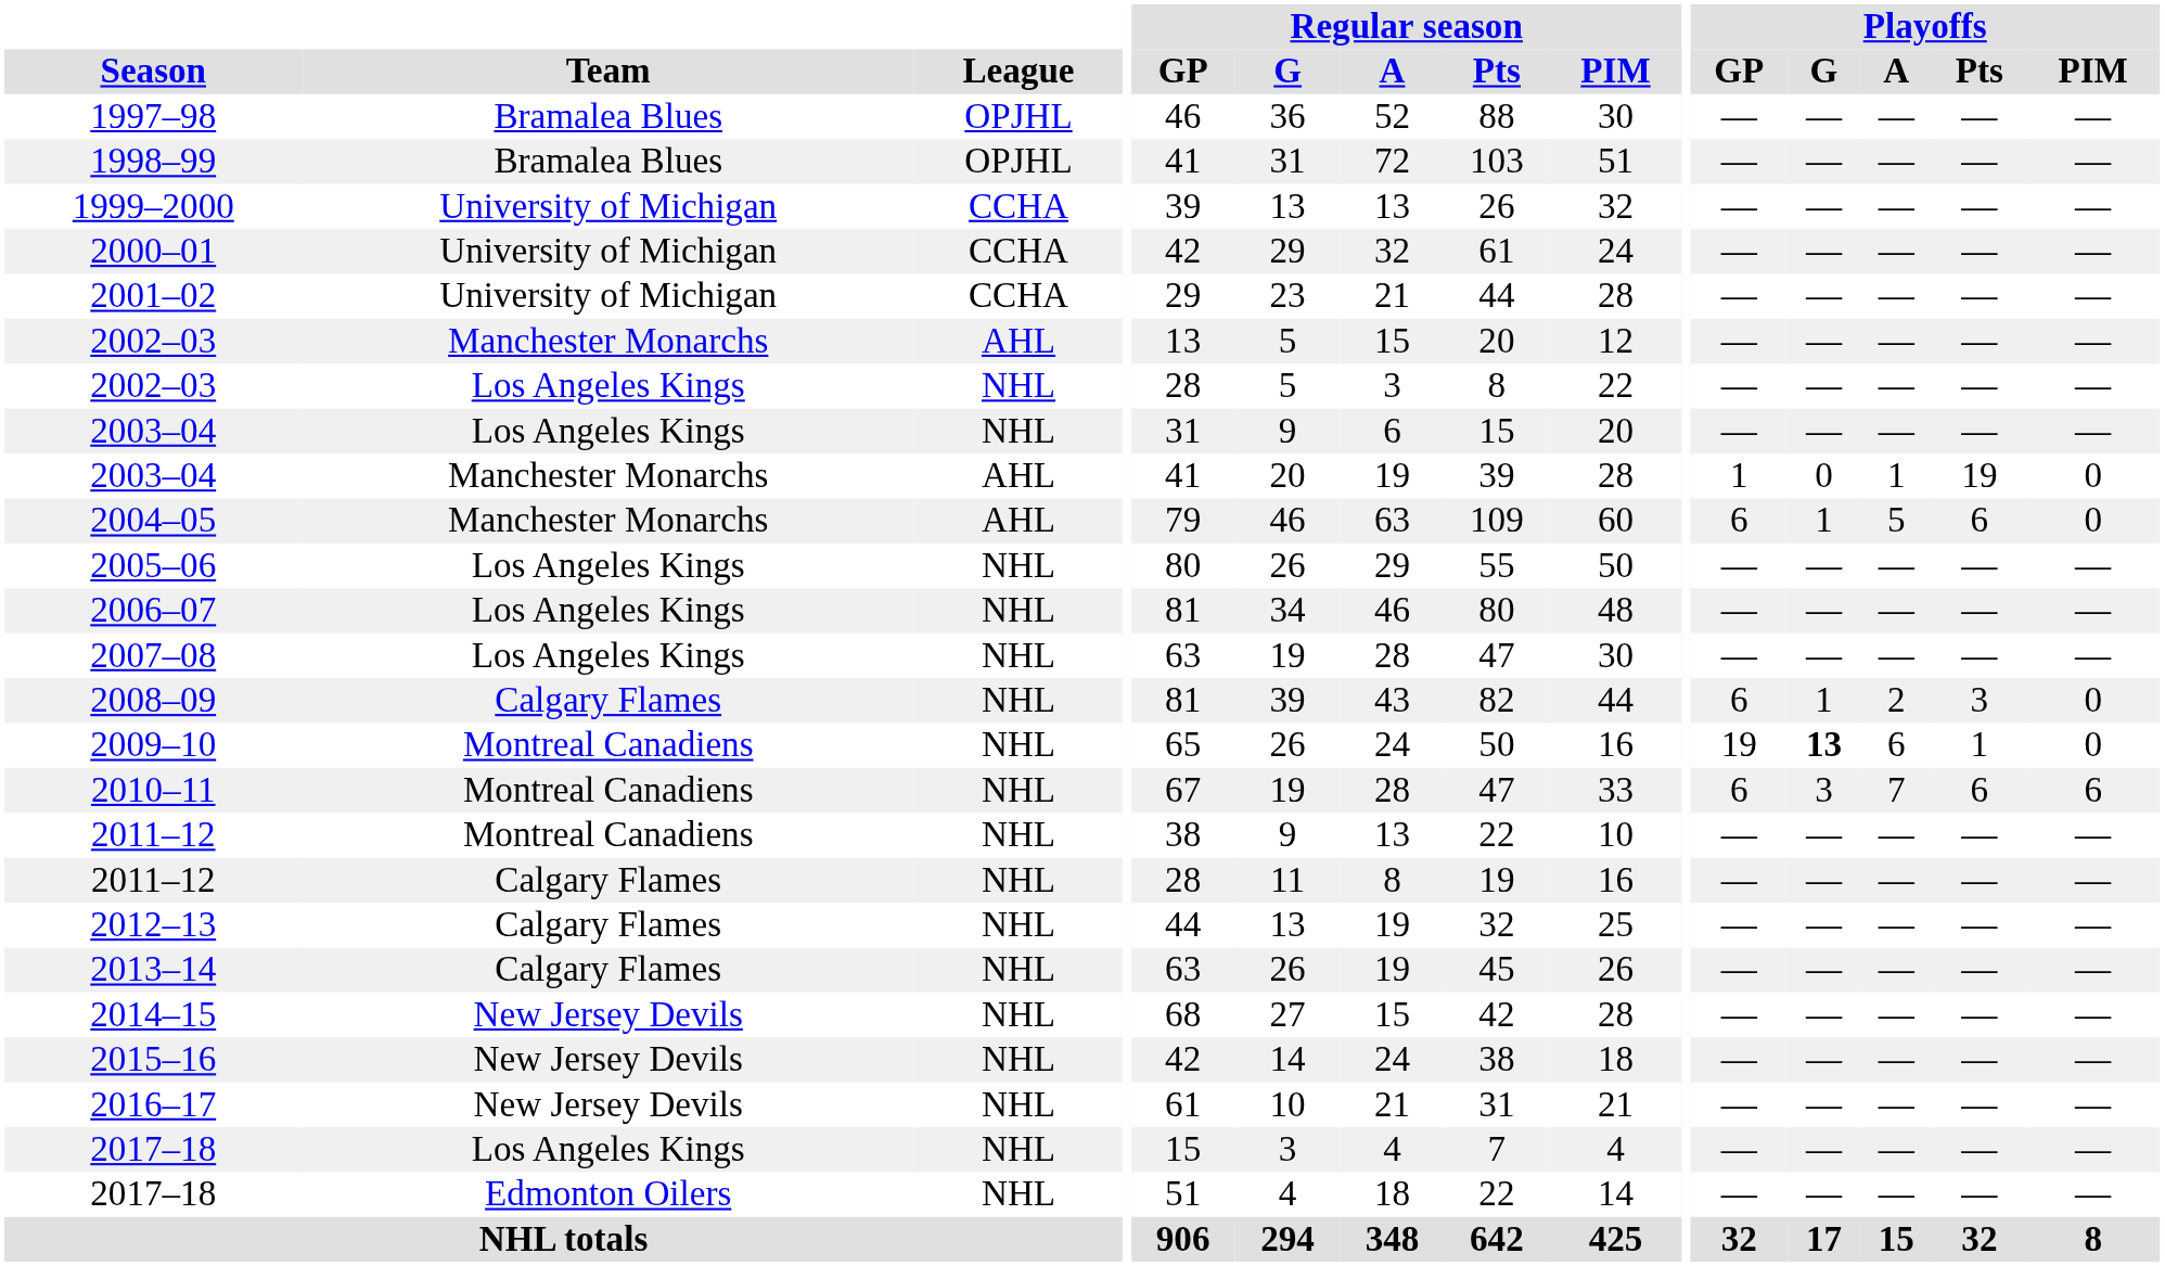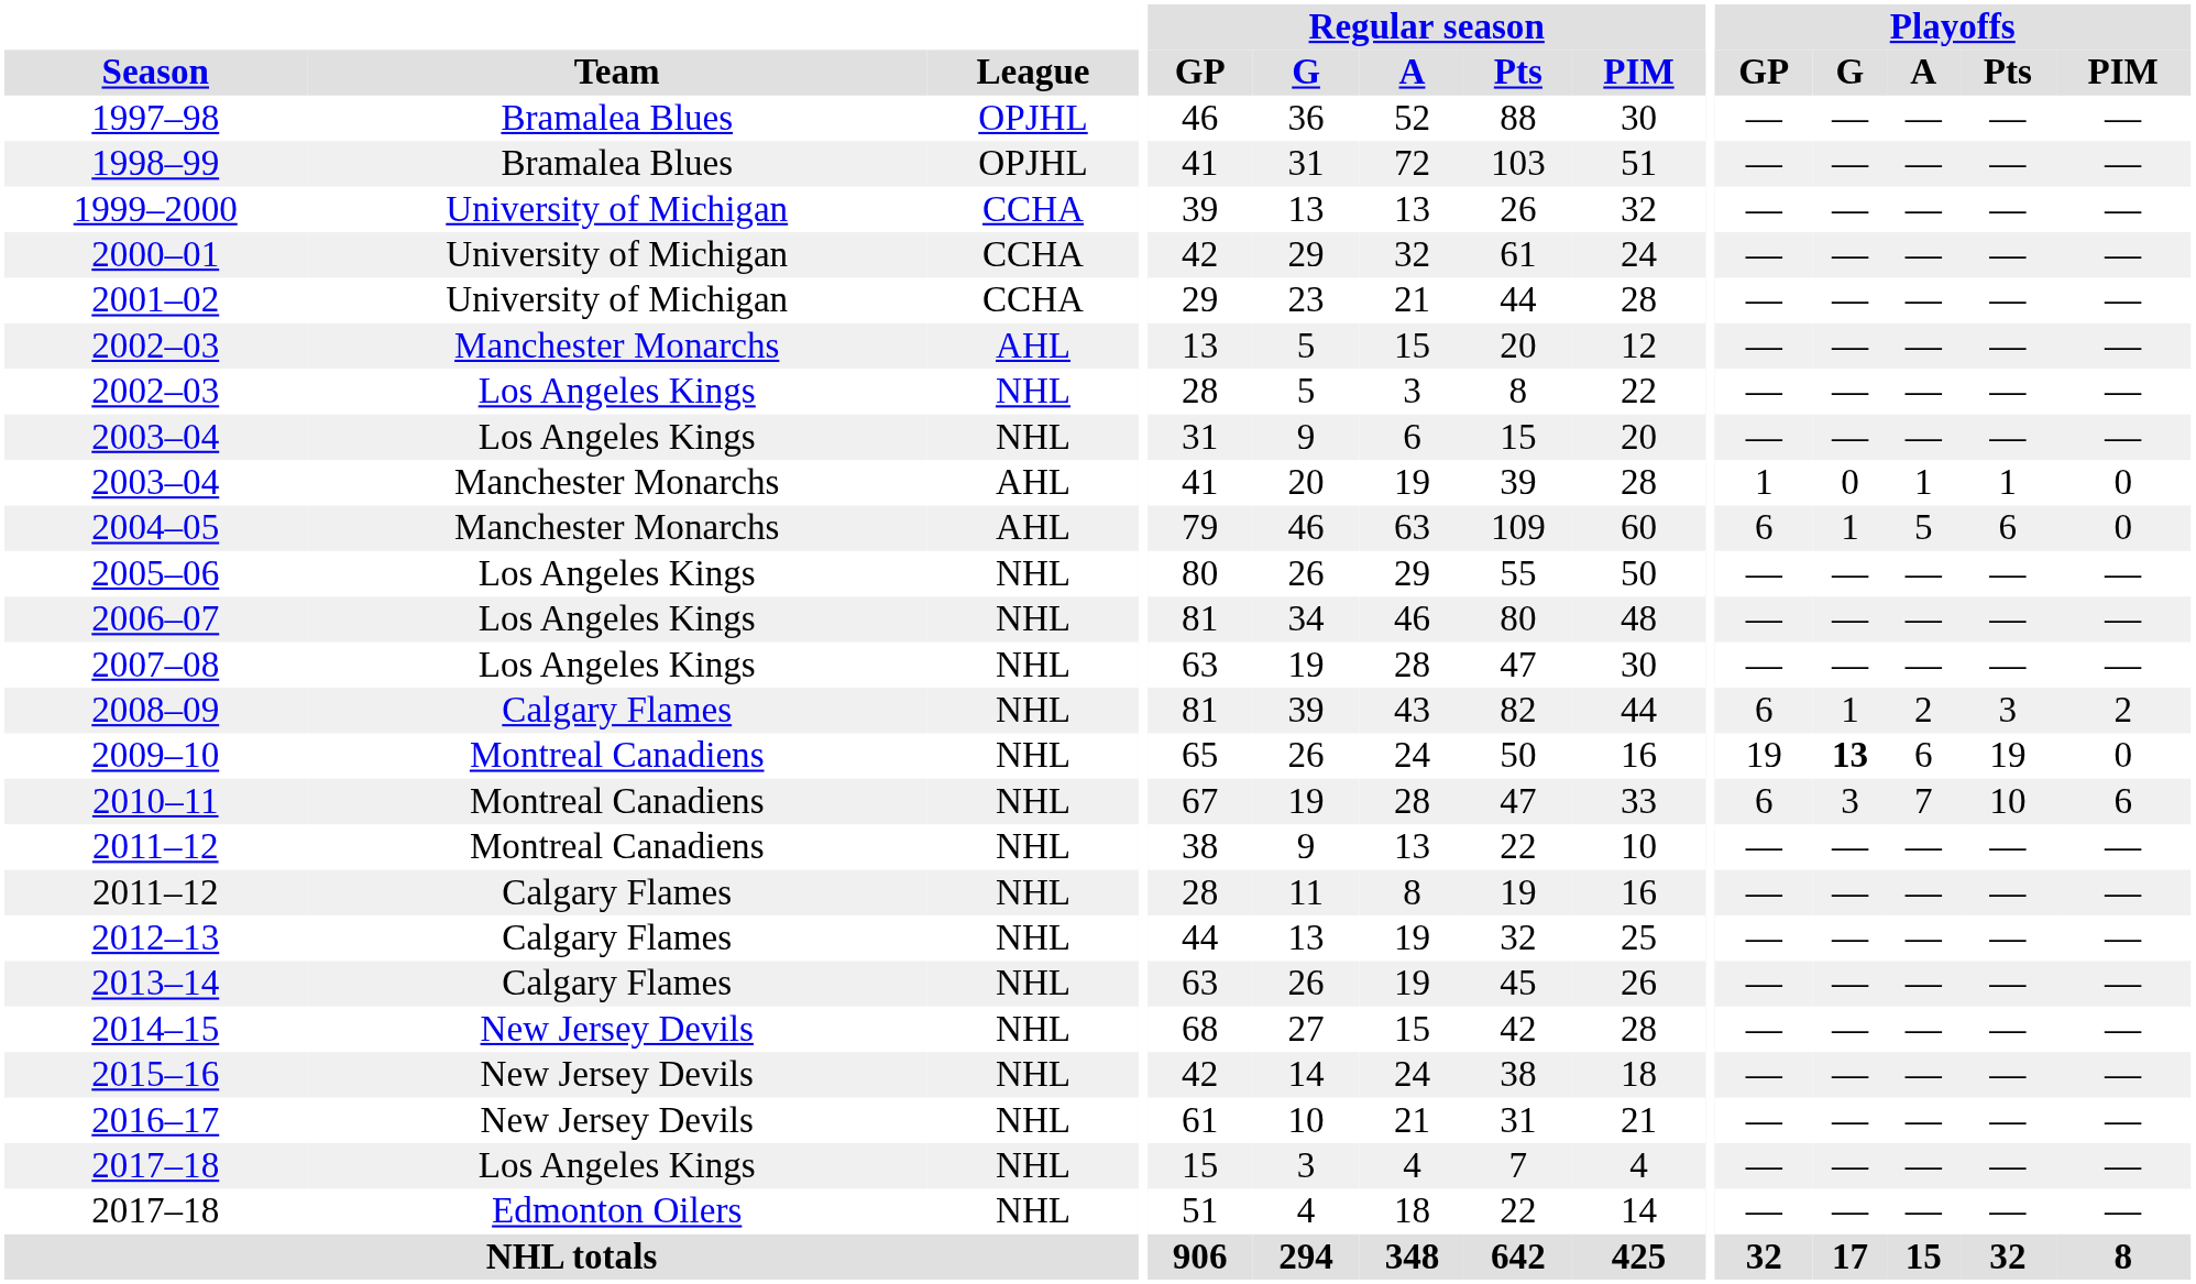2003–04 / Manchester Monarchs | Playoffs / Pts: 19 -> 1
2008–09 | Playoffs / PIM: 0 -> 2
2009–10 | Playoffs / Pts: 1 -> 19
2010–11 | Playoffs / Pts: 6 -> 10
